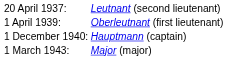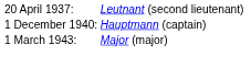- row: 1 April 1939: | Oberleutnant (first lieutenant)
